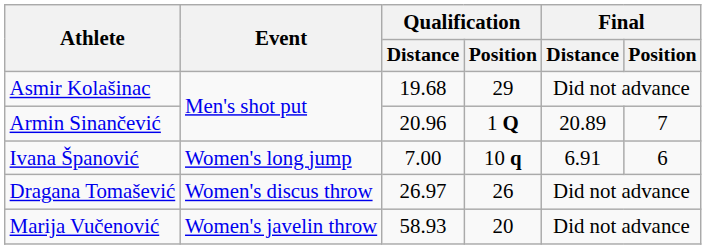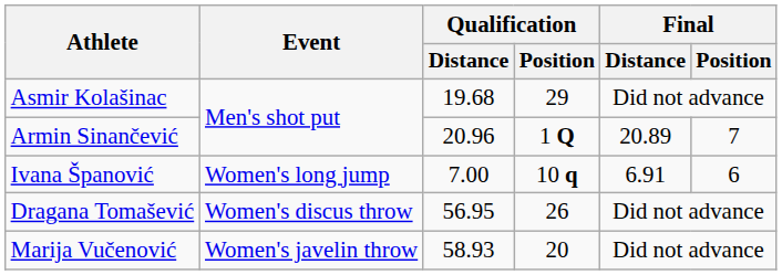Dragana Tomašević | Qualification / Distance: 26.97 -> 56.95
